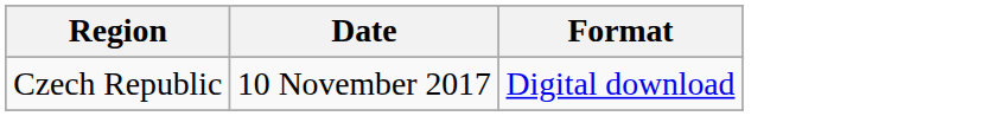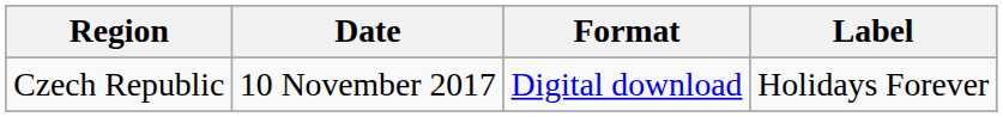+ column: Label | Holidays Forever
